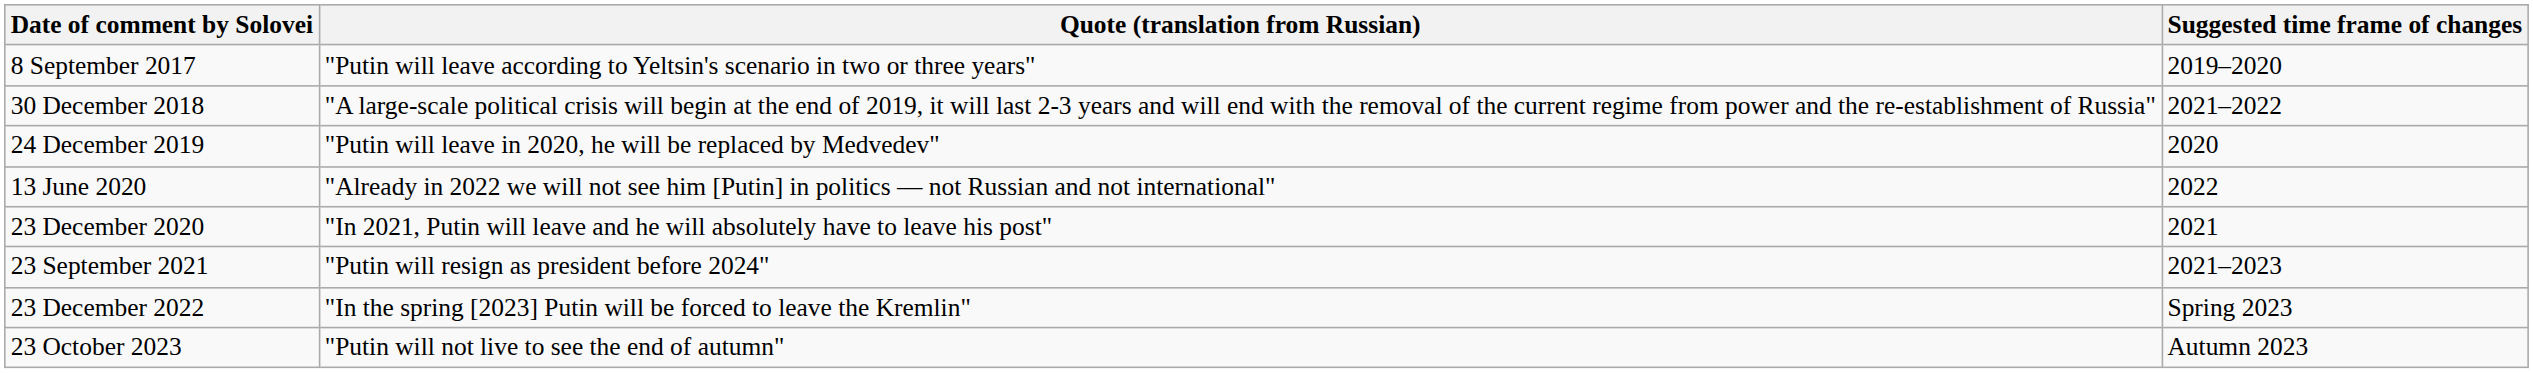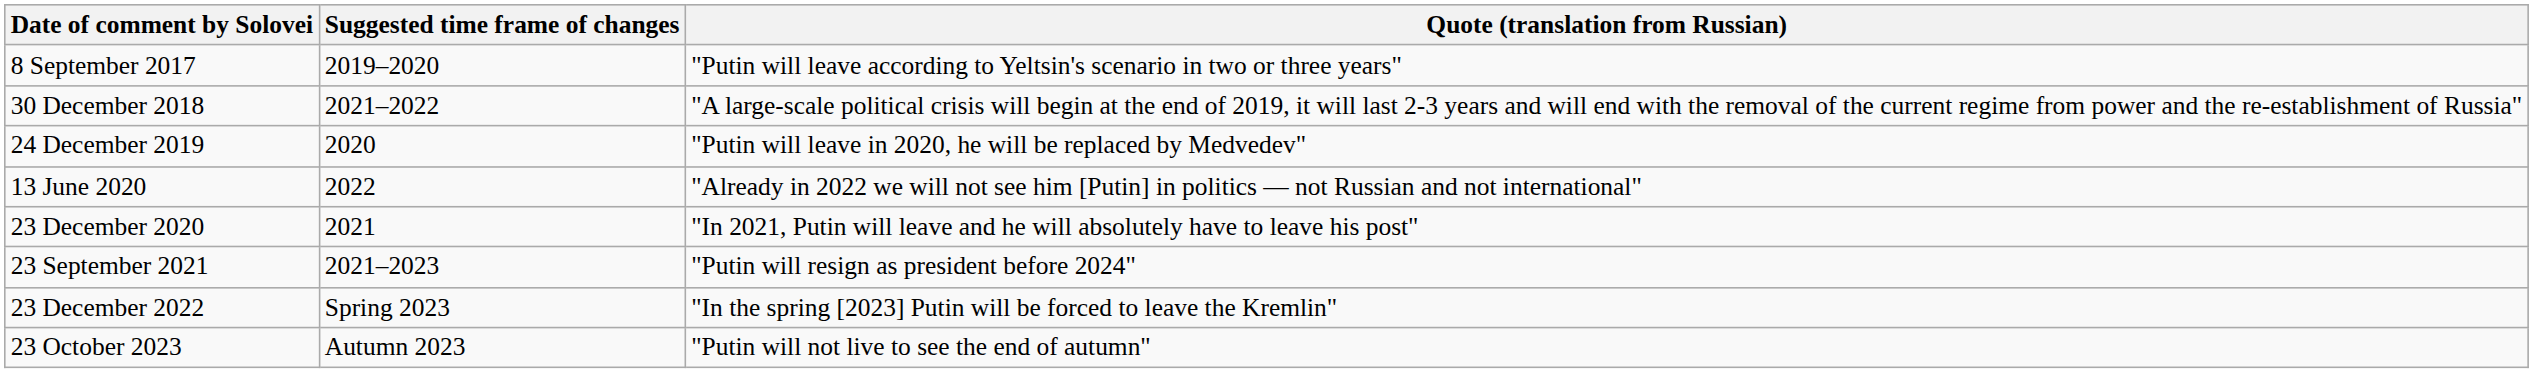columns swapped: Suggested time frame of changes <-> Quote (translation from Russian)
